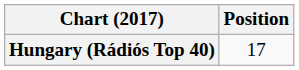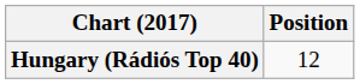Hungary (Rádiós Top 40) | Position: 17 -> 12
